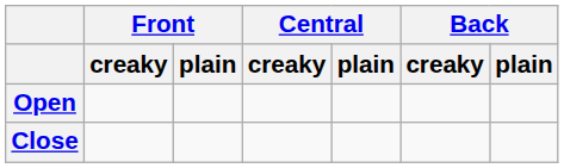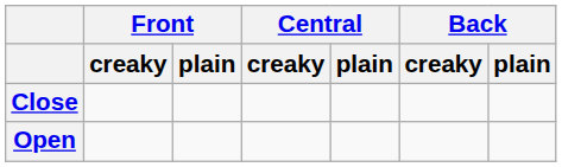rows swapped: Close <-> Open
